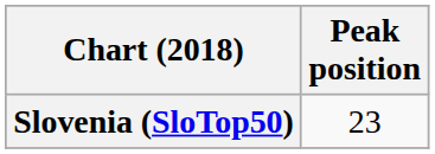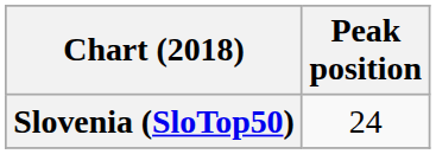Slovenia (SloTop50) | Peak position: 23 -> 24
